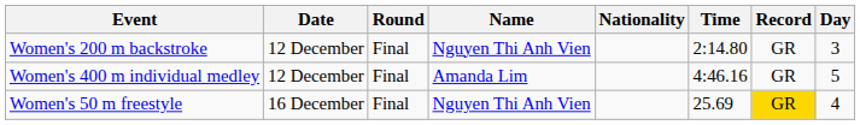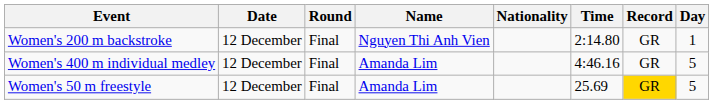Women's 200 m backstroke | Day: 3 -> 1
Women's 50 m freestyle | Date: 16 December -> 12 December
Women's 50 m freestyle | Name: Nguyen Thi Anh Vien -> Amanda Lim
Women's 50 m freestyle | Day: 4 -> 5
